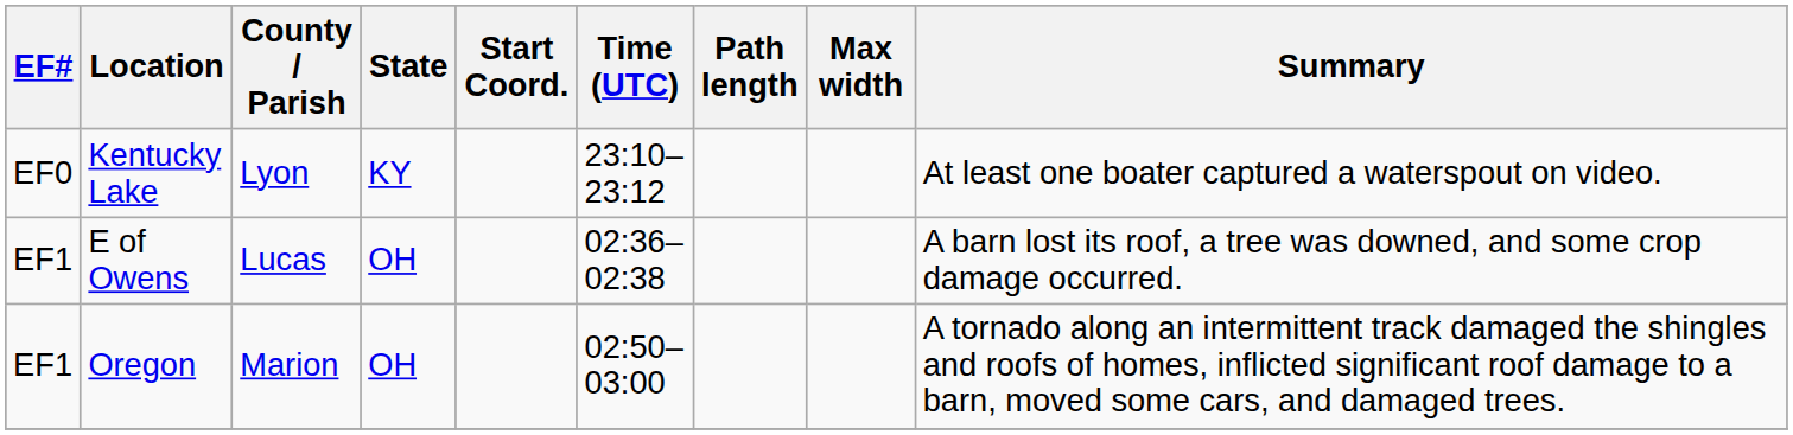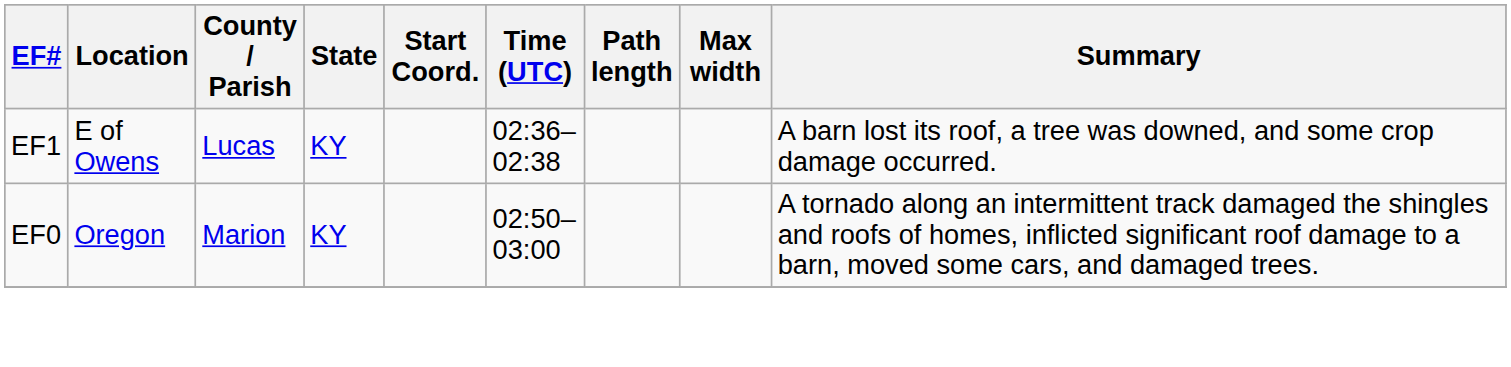- row: EF0 | Kentucky Lake | Lyon | KY | 23:10–23:12 | At least one boater captured a waterspout on video.
E of Owens | State: OH -> KY
Oregon | EF#: EF1 -> EF0
Oregon | State: OH -> KY
